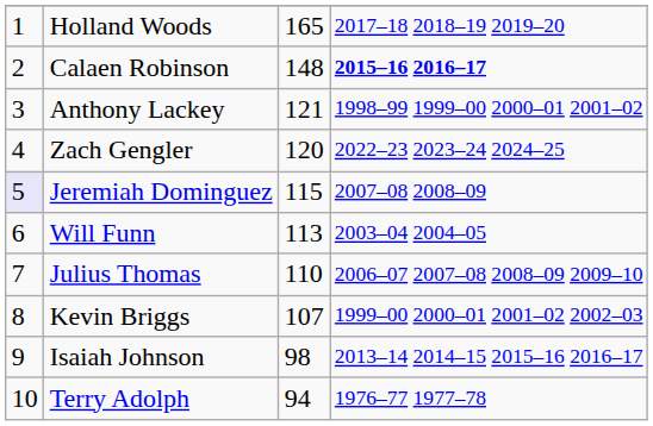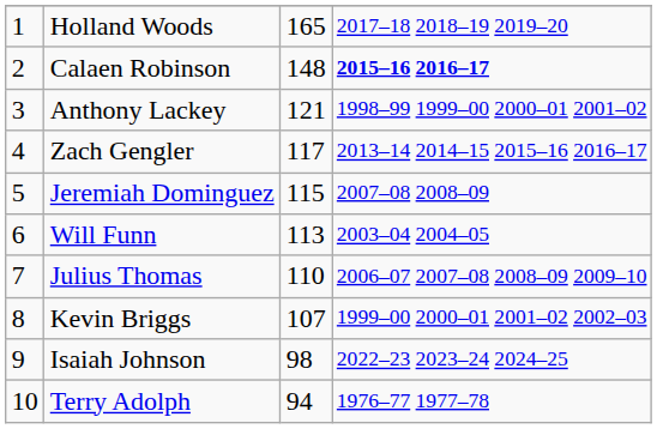Zach Gengler | column 3: 120 -> 117
Zach Gengler | column 4: 2022–23 2023–24 2024–25 -> 2013–14 2014–15 2015–16 2016–17
Jeremiah Dominguez | column 1: lavender background -> no background
Isaiah Johnson | column 4: 2013–14 2014–15 2015–16 2016–17 -> 2022–23 2023–24 2024–25
